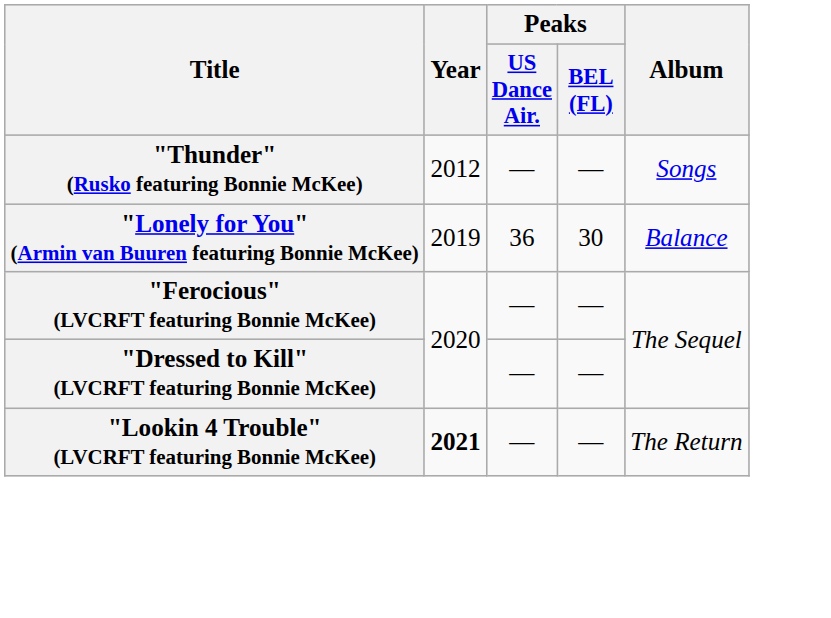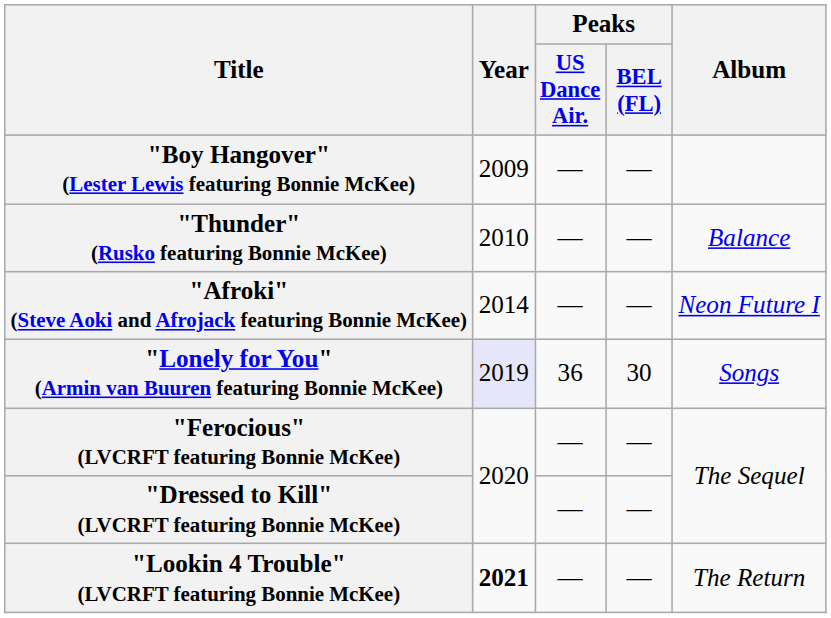+ row: "Boy Hangover" (Lester Lewis featuring Bonnie McKee) | 2009 | — | —
"Thunder" (Rusko featuring Bonnie McKee) | Year: 2012 -> 2010
"Thunder" (Rusko featuring Bonnie McKee) | Album: Songs -> Balance
+ row: "Afroki" (Steve Aoki and Afrojack featuring Bonnie McKee) | 2014 | — | — | Neon Future I
"Lonely for You" (Armin van Buuren featuring Bonnie McKee) | Year: no background -> lavender background
"Lonely for You" (Armin van Buuren featuring Bonnie McKee) | Album: Balance -> Songs
